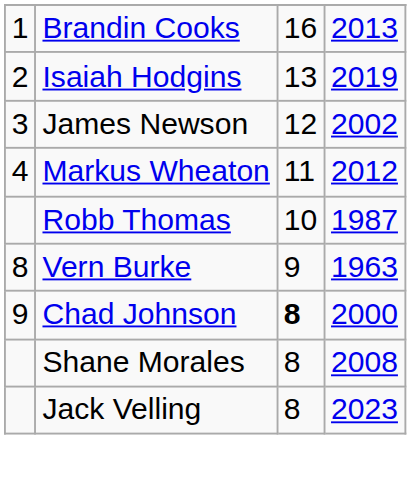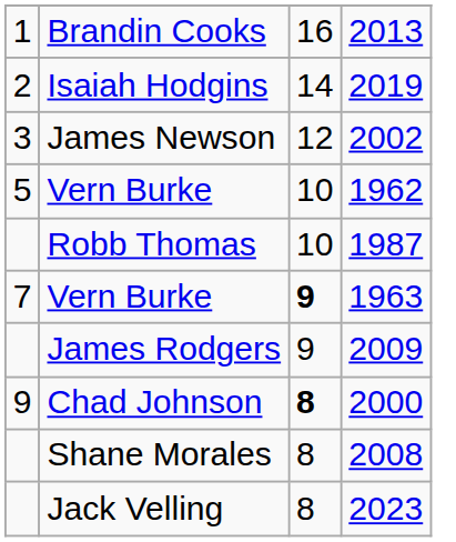Isaiah Hodgins | column 3: 13 -> 14
- row: 4 | Markus Wheaton | 11 | 2012
+ row: 5 | Vern Burke | 10 | 1962
Vern Burke / 1963 | column 1: 8 -> 7
Vern Burke / 1963 | column 3: normal -> bold
+ row: James Rodgers | 9 | 2009
